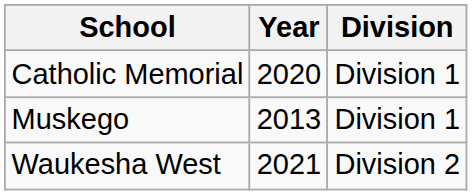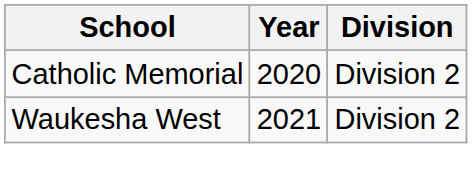Catholic Memorial | Division: Division 1 -> Division 2
- row: Muskego | 2013 | Division 1
